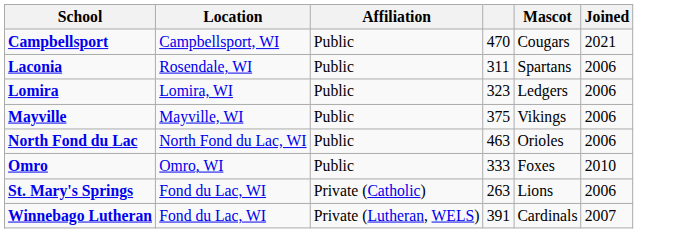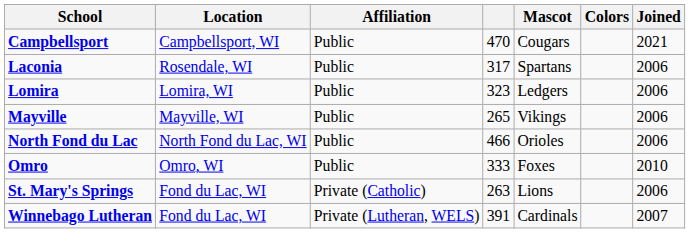+ column: Colors
Laconia | column 4: 311 -> 317
Mayville | column 4: 375 -> 265
North Fond du Lac | column 4: 463 -> 466
